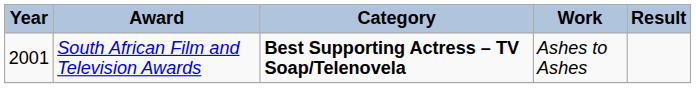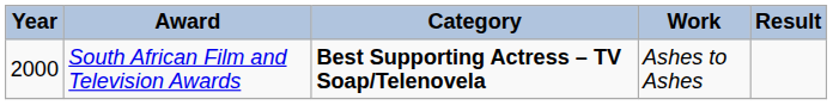South African Film and Television Awards | Year: 2001 -> 2000
